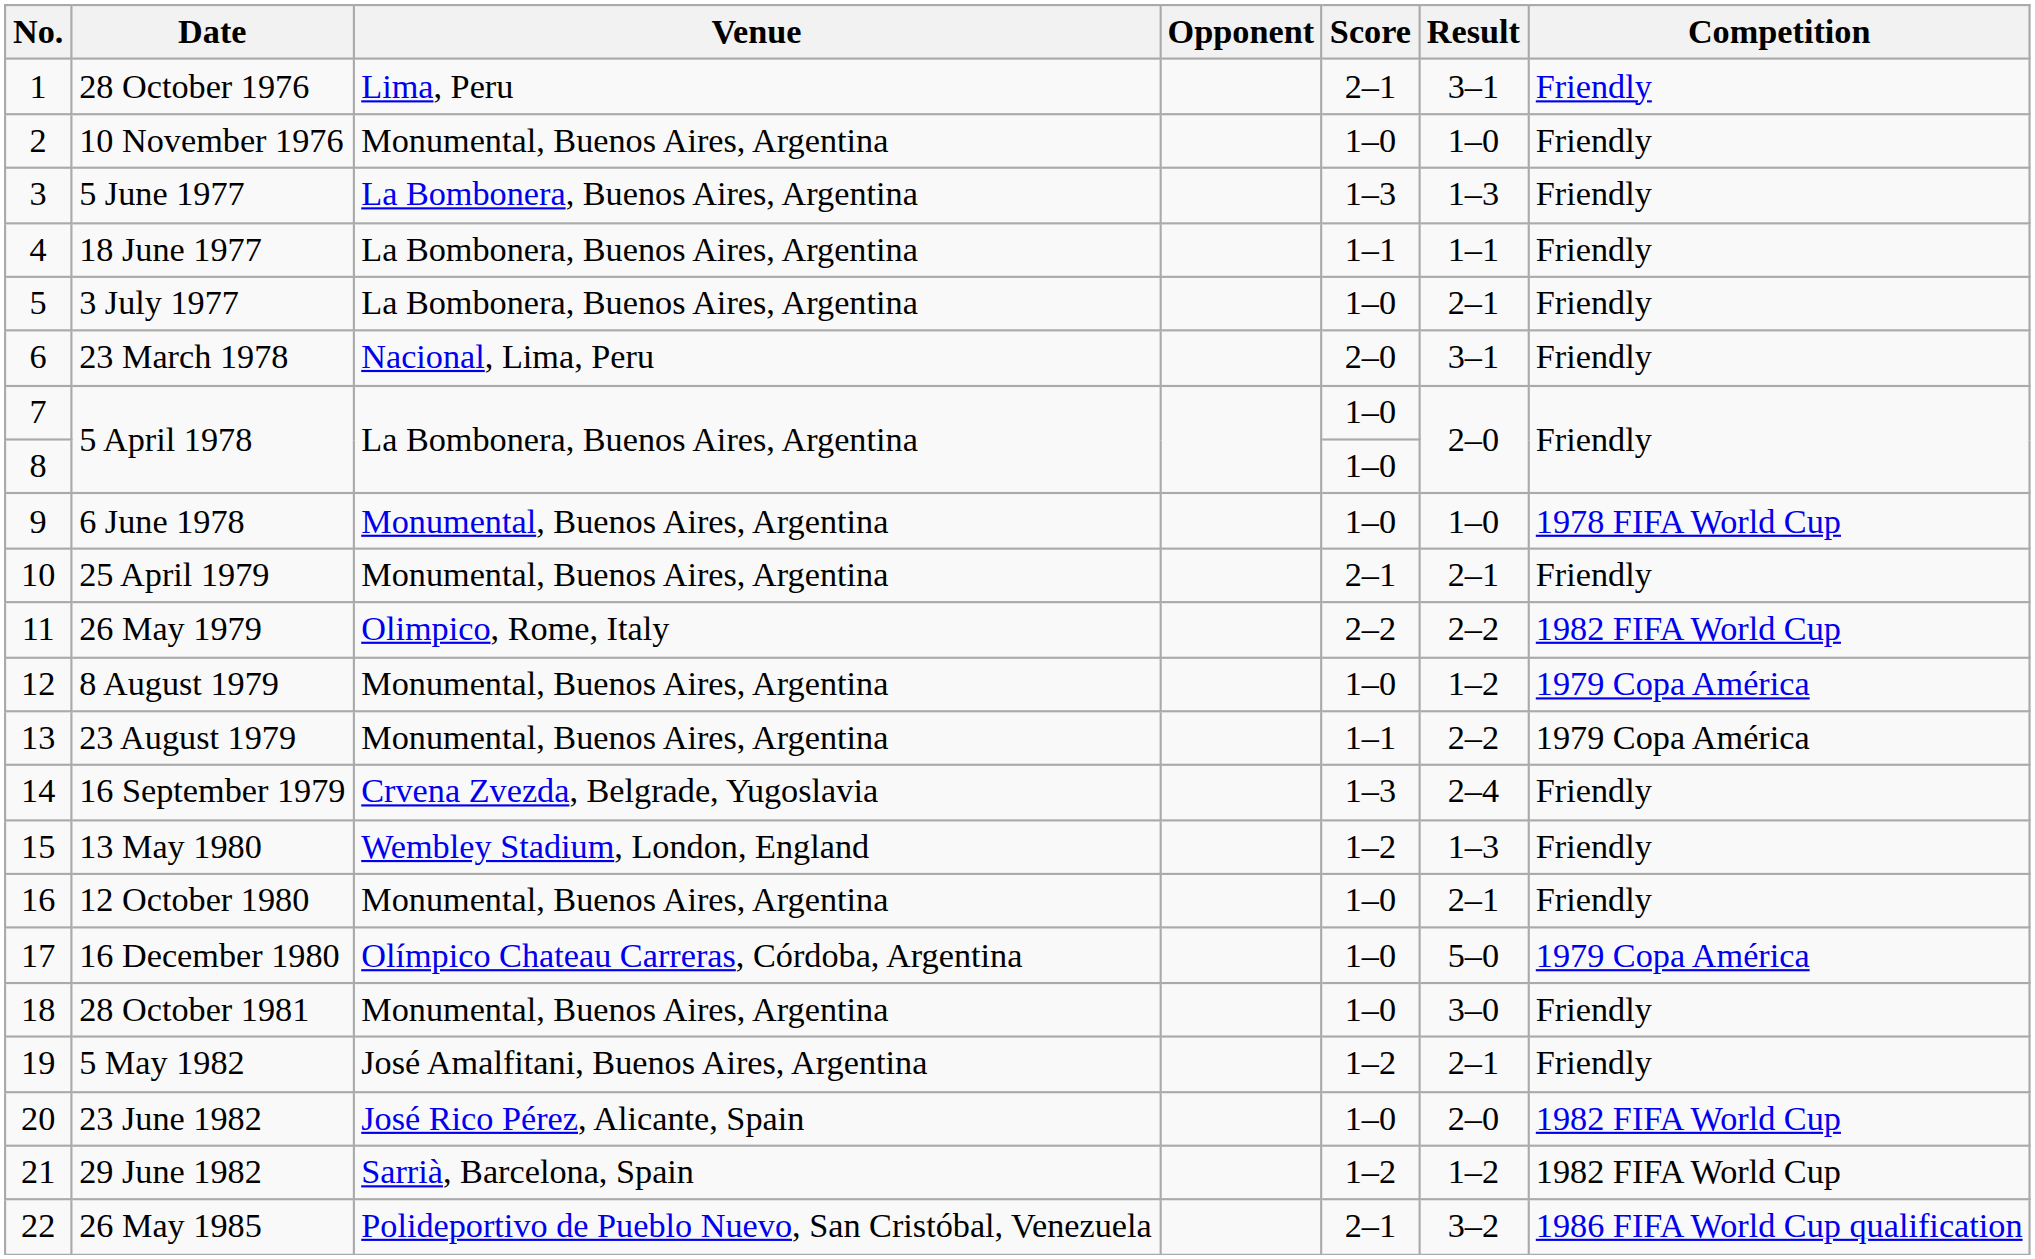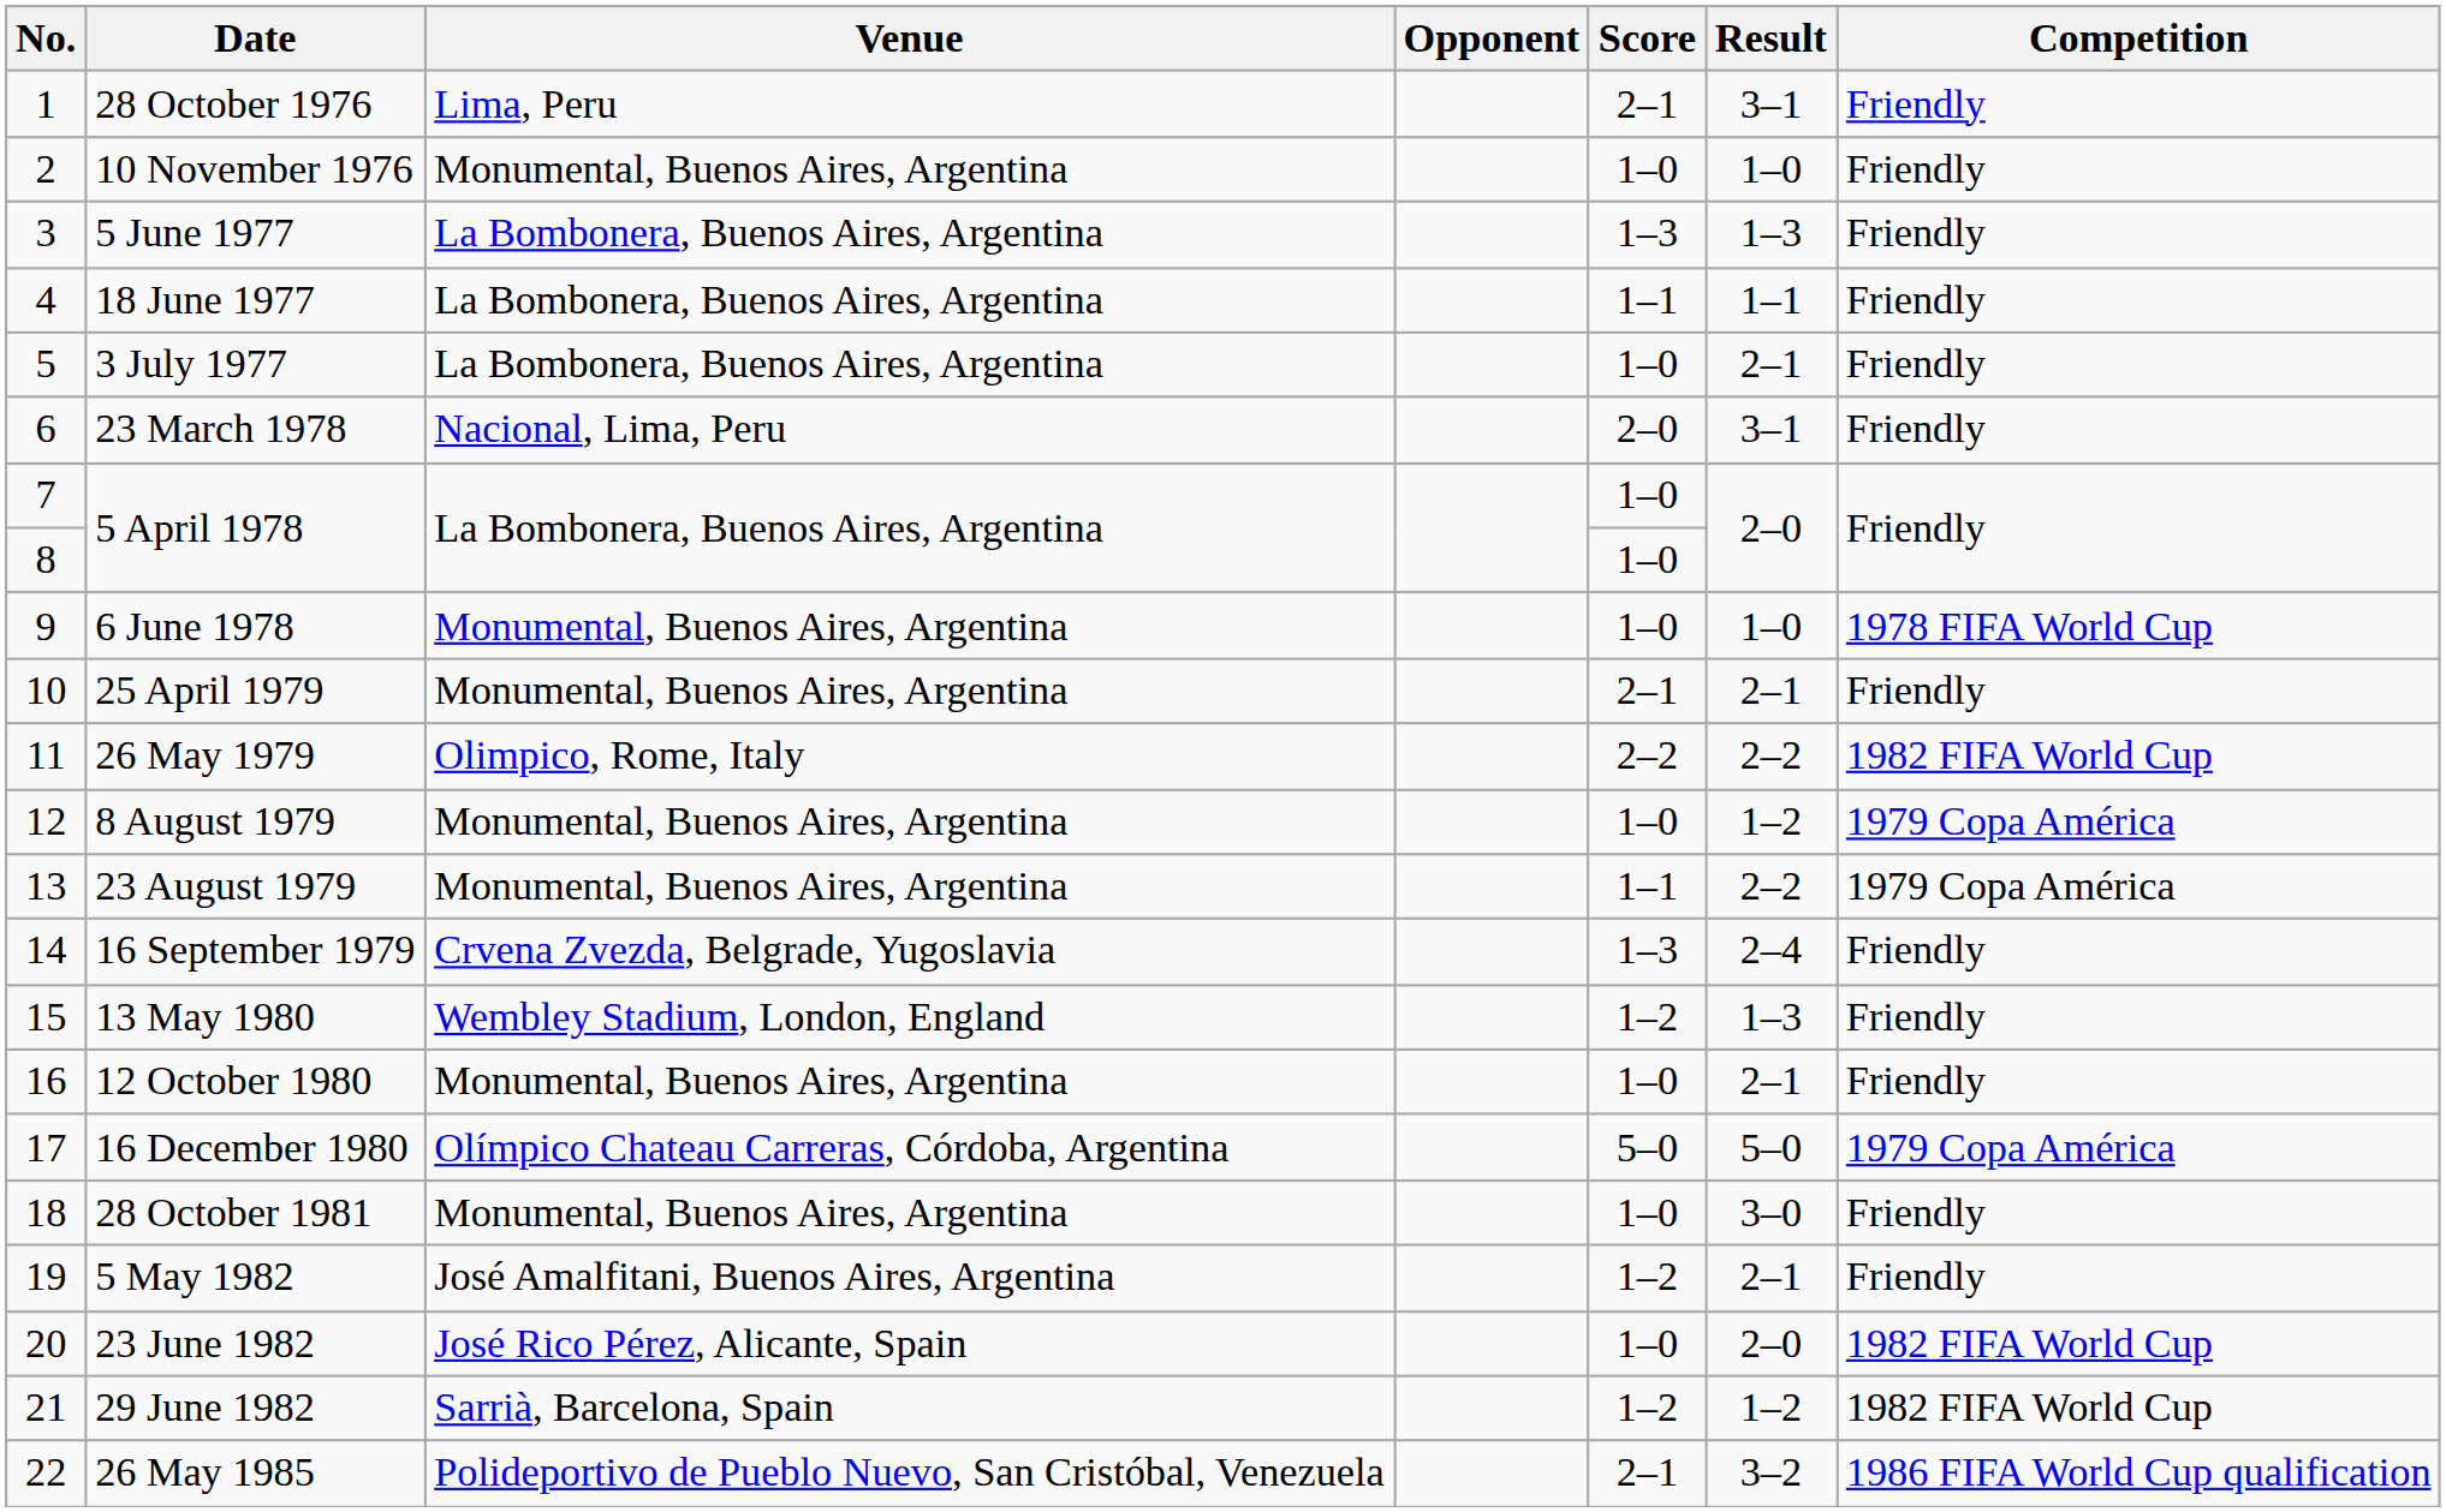16 December 1980 | Score: 1–0 -> 5–0
